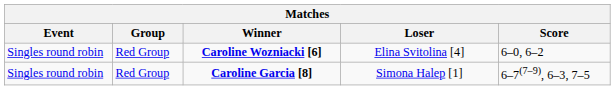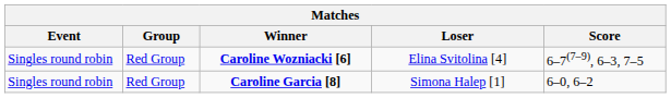Caroline Wozniacki [6] | Score: 6–0, 6–2 -> 6–7(7–9), 6–3, 7–5
Caroline Garcia [8] | Score: 6–7(7–9), 6–3, 7–5 -> 6–0, 6–2
